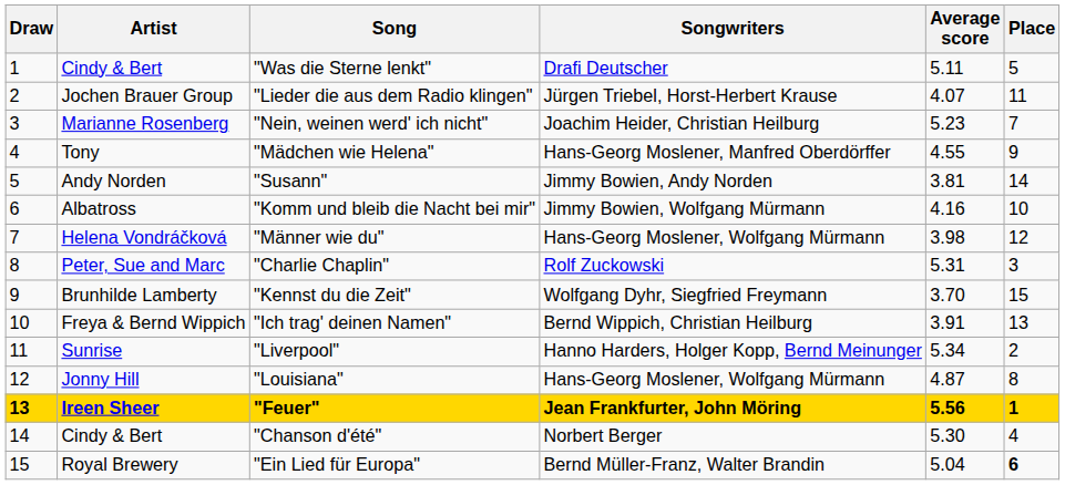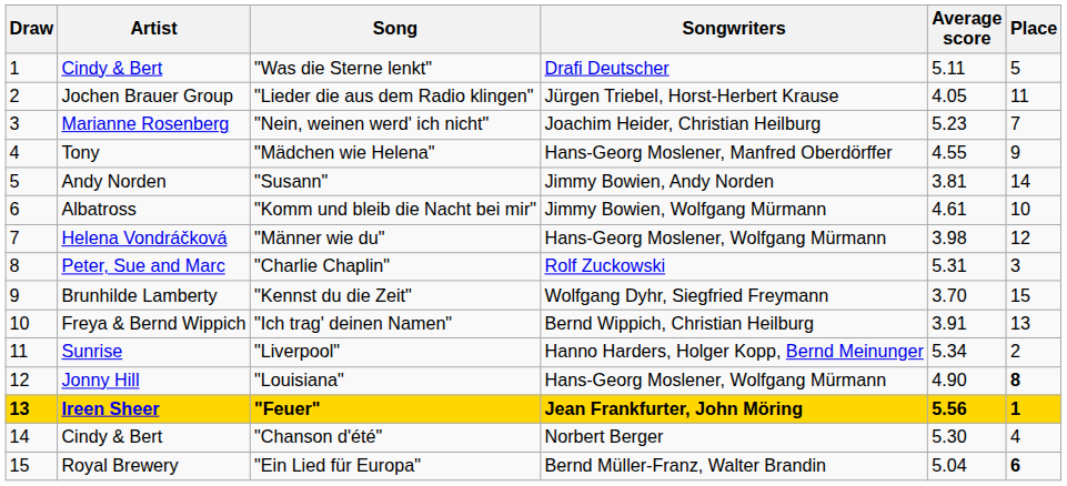"Lieder die aus dem Radio klingen" | Average score: 4.07 -> 4.05
"Komm und bleib die Nacht bei mir" | Average score: 4.16 -> 4.61
"Louisiana" | Average score: 4.87 -> 4.90
"Louisiana" | Place: normal -> bold
